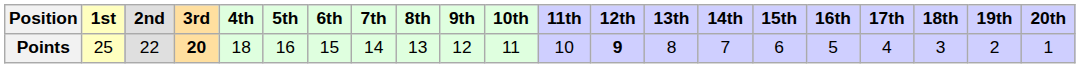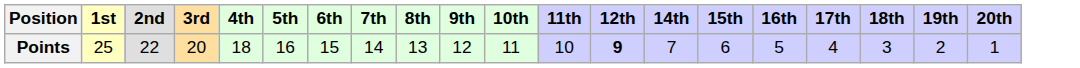- column: 13th | 8
Points | 3rd: bold -> normal
